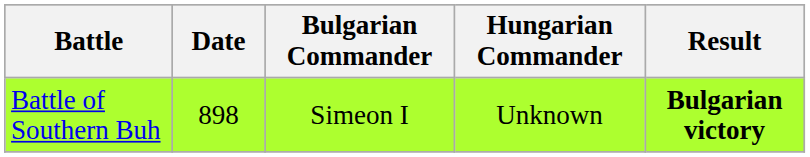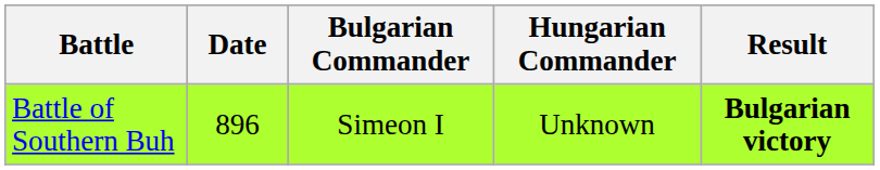Battle of Southern Buh | Date: 898 -> 896
